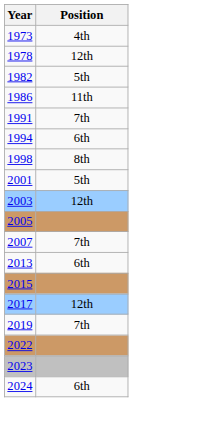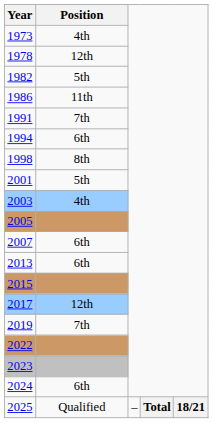2003 | Position: 12th -> 4th
2007 | Position: 7th -> 6th
+ row: 2025 | Qualified | – | Total | 18/21
